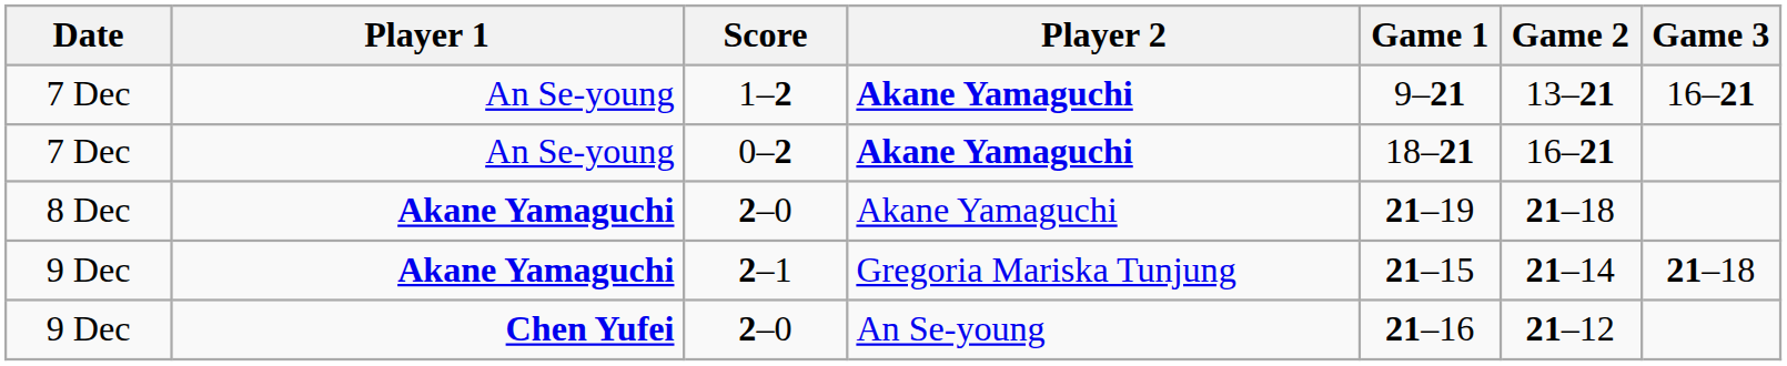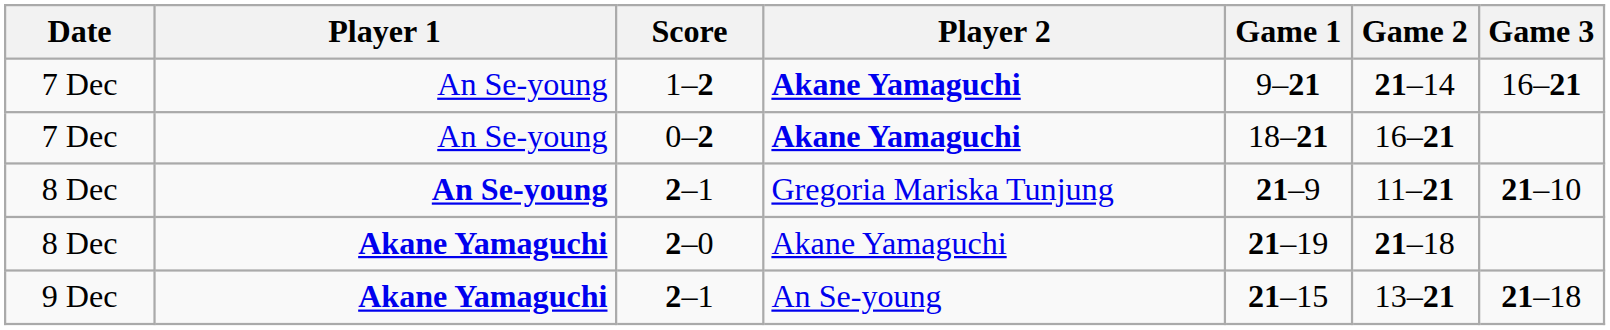1–2 | Game 2: 13–21 -> 21–14
+ row: 8 Dec | An Se-young | 2–1 | Gregoria Mariska Tunjung | 21–9 | 11–21 | 21–10
9 Dec / 2–1 | Player 2: Gregoria Mariska Tunjung -> An Se-young
9 Dec / 2–1 | Game 2: 21–14 -> 13–21
- row: 9 Dec | Chen Yufei | 2–0 | An Se-young | 21–16 | 21–12
